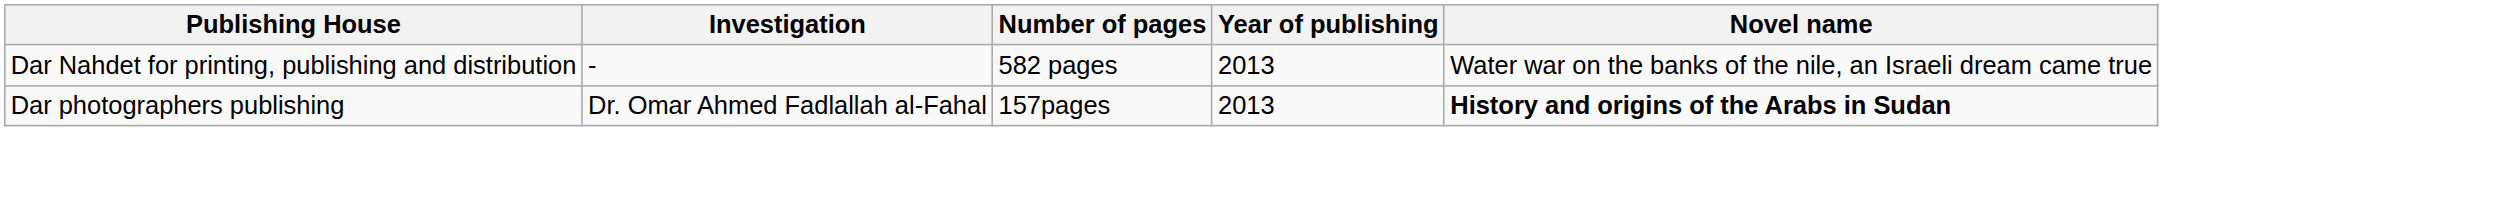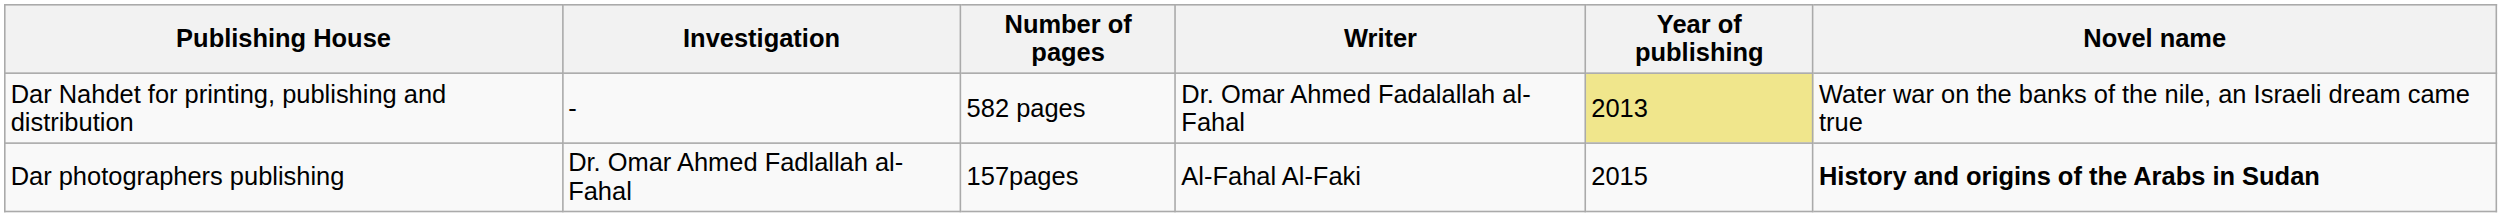+ column: Writer | Dr. Omar Ahmed Fadalallah al-Fahal | Al-Fahal Al-Faki
Dar Nahdet for printing, publishing and distribution | Year of publishing: no background -> khaki background
Dar photographers publishing | Year of publishing: 2013 -> 2015
